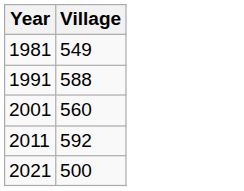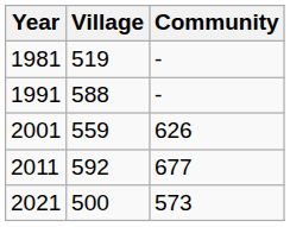+ column: Community | - | - | 626 | 677 | 573
1981 | Village: 549 -> 519
2001 | Village: 560 -> 559
